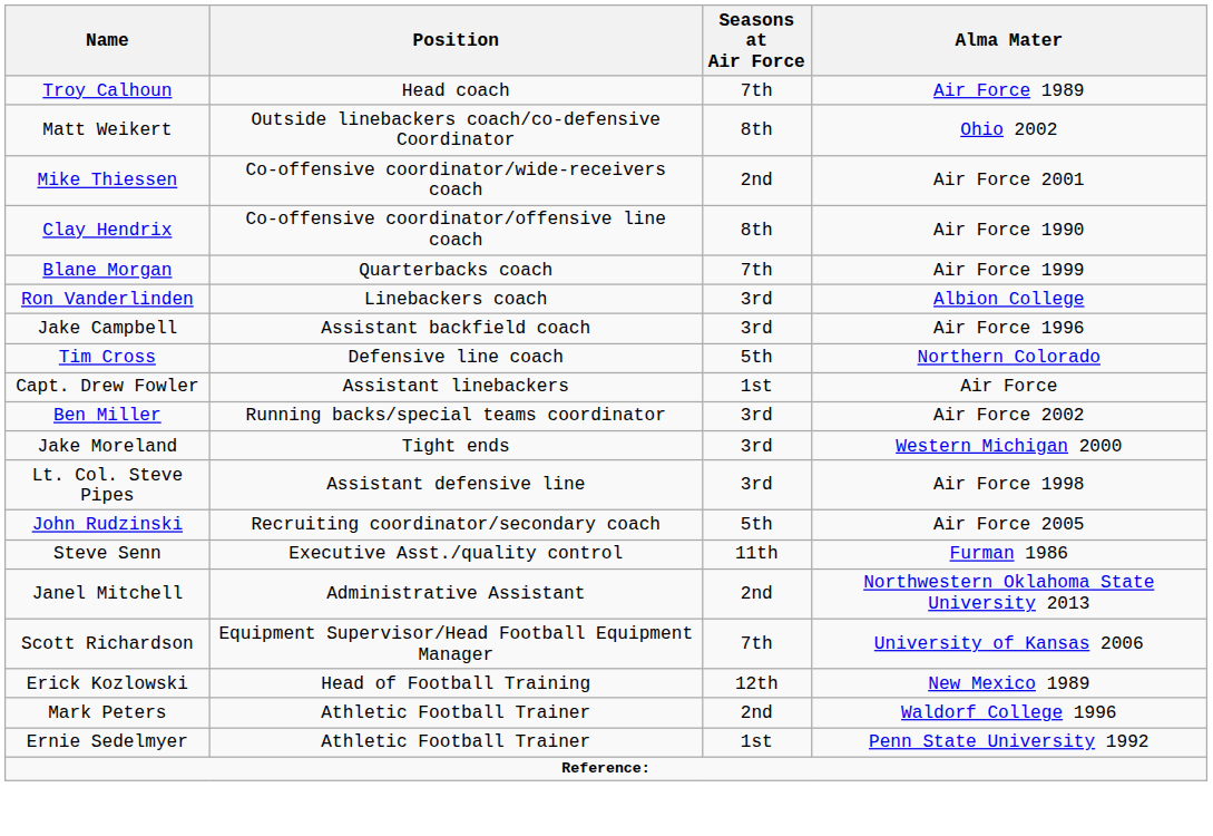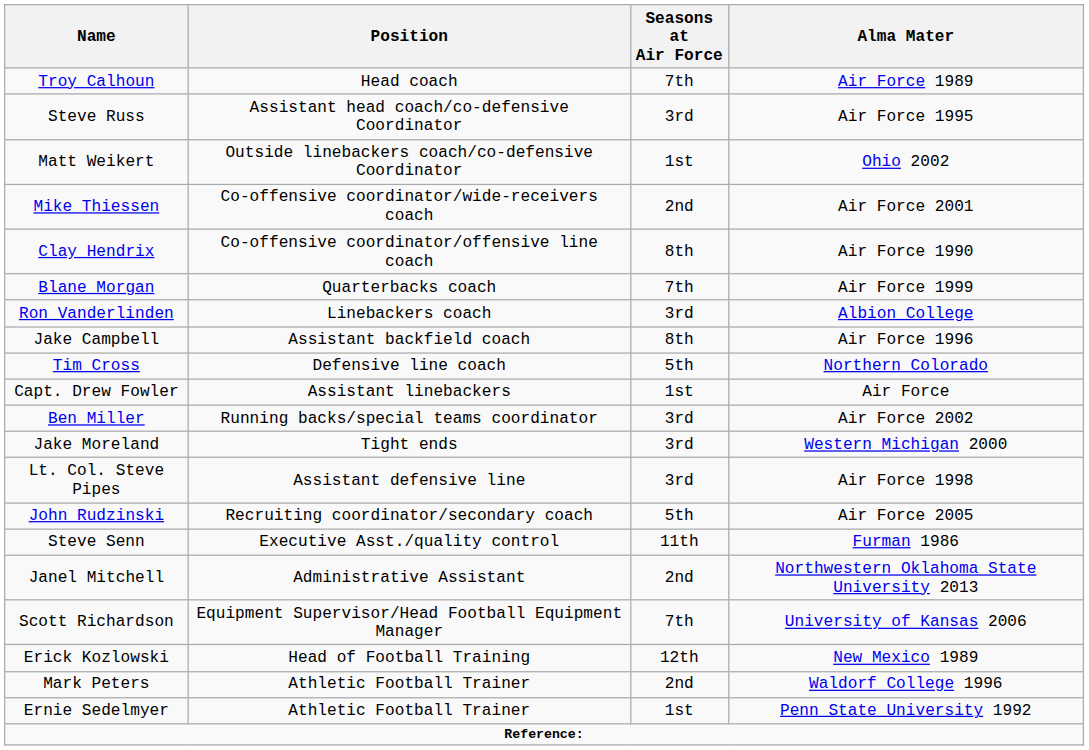+ row: Steve Russ | Assistant head coach/co-defensive Coordinator | 3rd | Air Force 1995
Matt Weikert | Seasons at Air Force: 8th -> 1st
Jake Campbell | Seasons at Air Force: 3rd -> 8th
